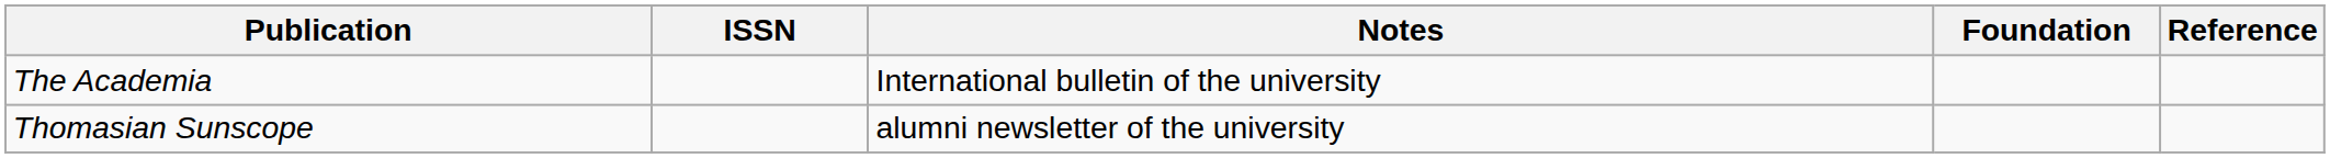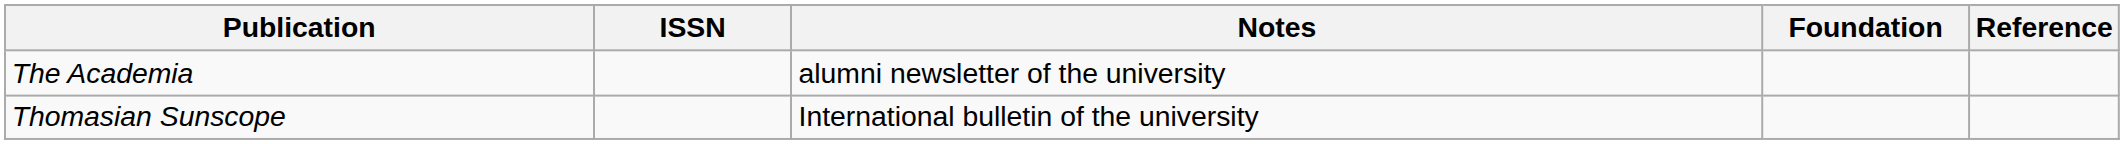The Academia | Notes: International bulletin of the university -> alumni newsletter of the university
Thomasian Sunscope | Notes: alumni newsletter of the university -> International bulletin of the university
